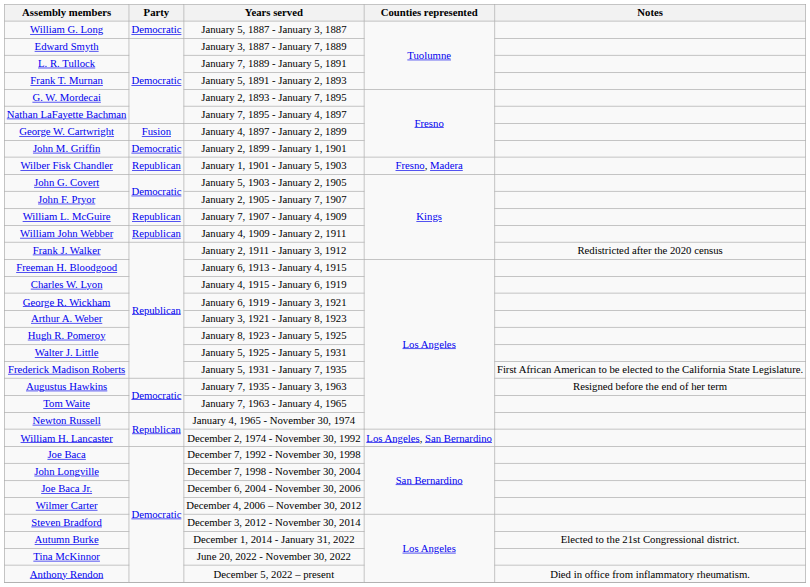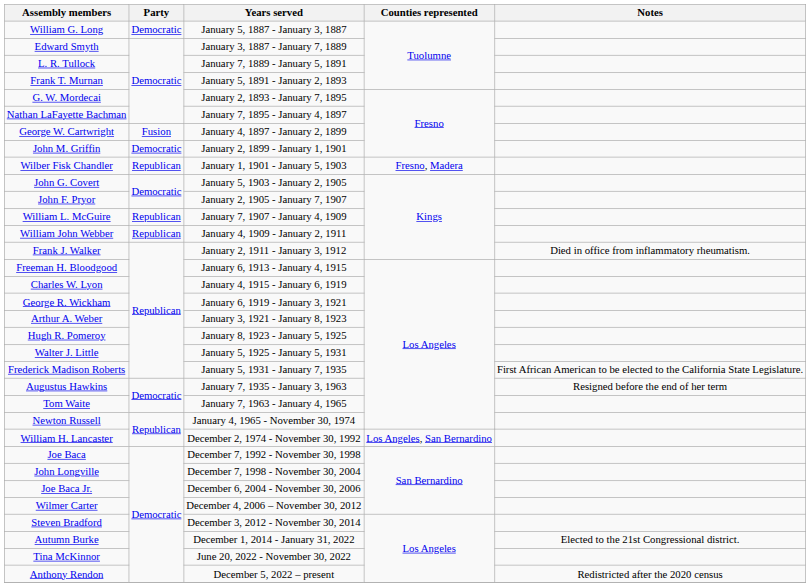Frank J. Walker | Notes: Redistricted after the 2020 census -> Died in office from inflammatory rheumatism.
Anthony Rendon | Notes: Died in office from inflammatory rheumatism. -> Redistricted after the 2020 census
